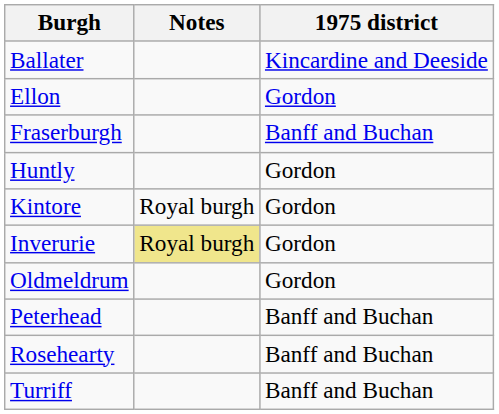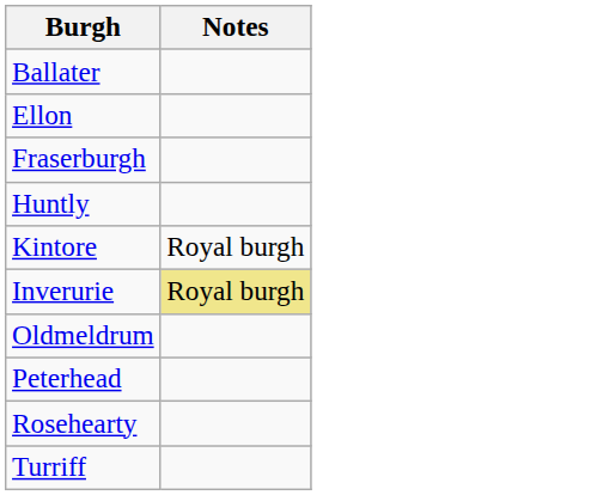- column: 1975 district | Kincardine and Deeside | Gordon | Banff and Buchan | Gordon | Gordon | Gordon | Gordon | Banff and Buchan | Banff and Buchan | Banff and Buchan
